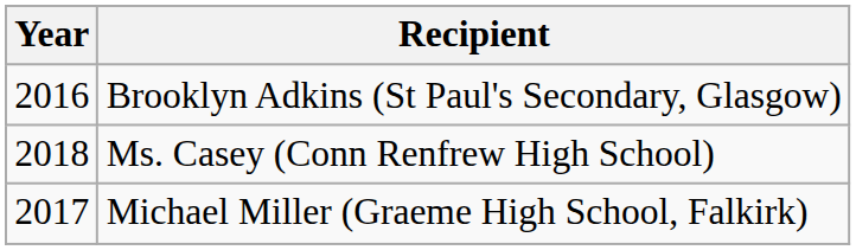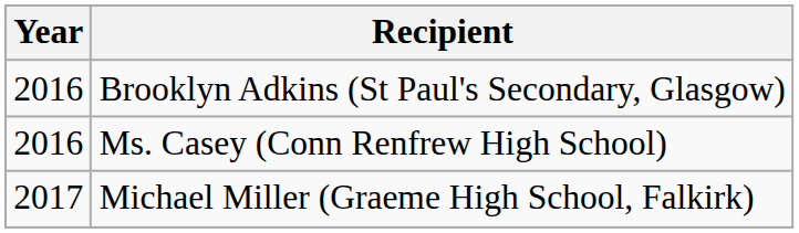Ms. Casey (Conn Renfrew High School) | Year: 2018 -> 2016
